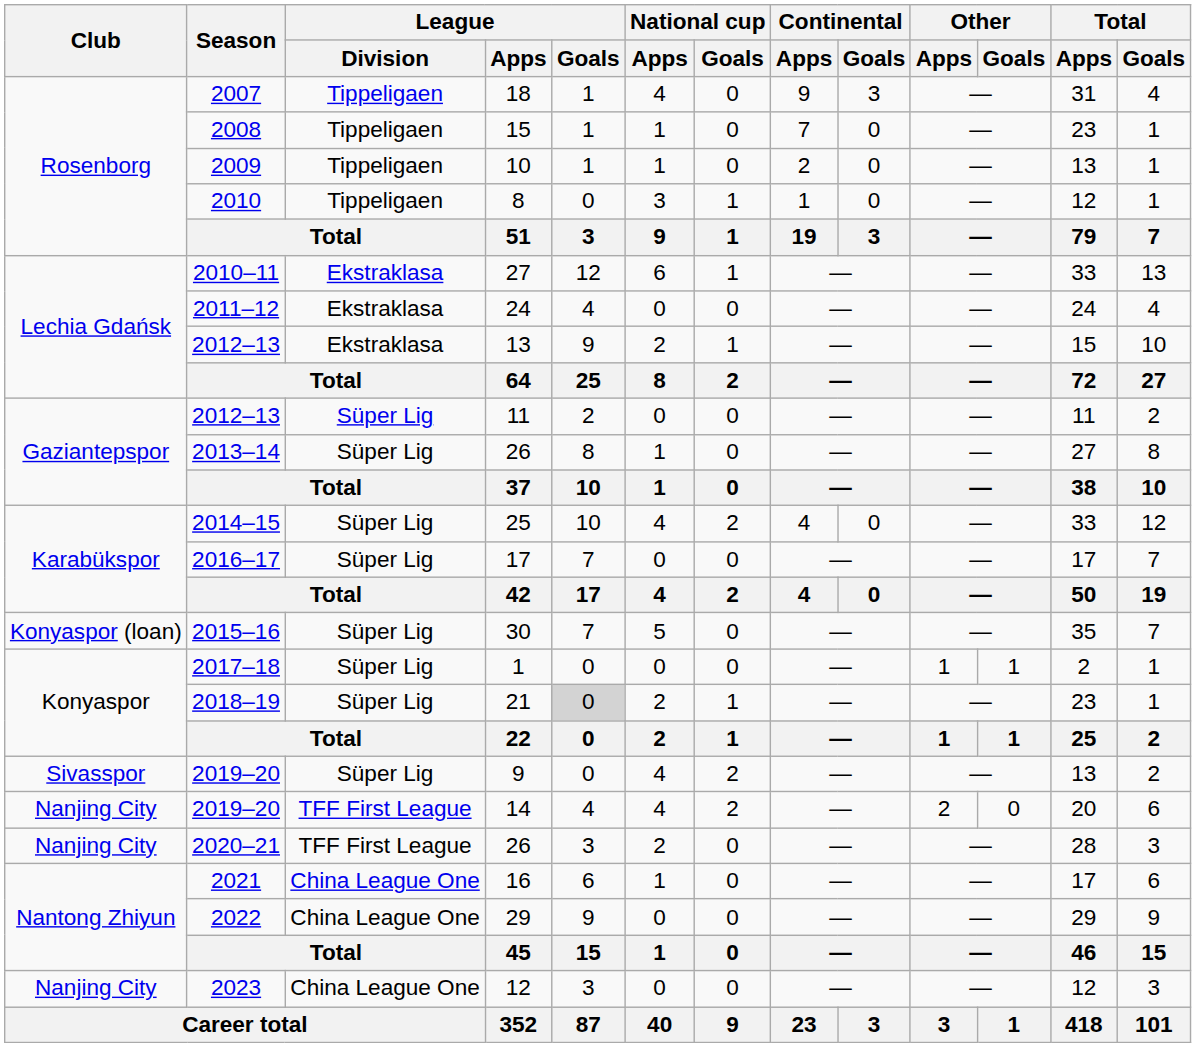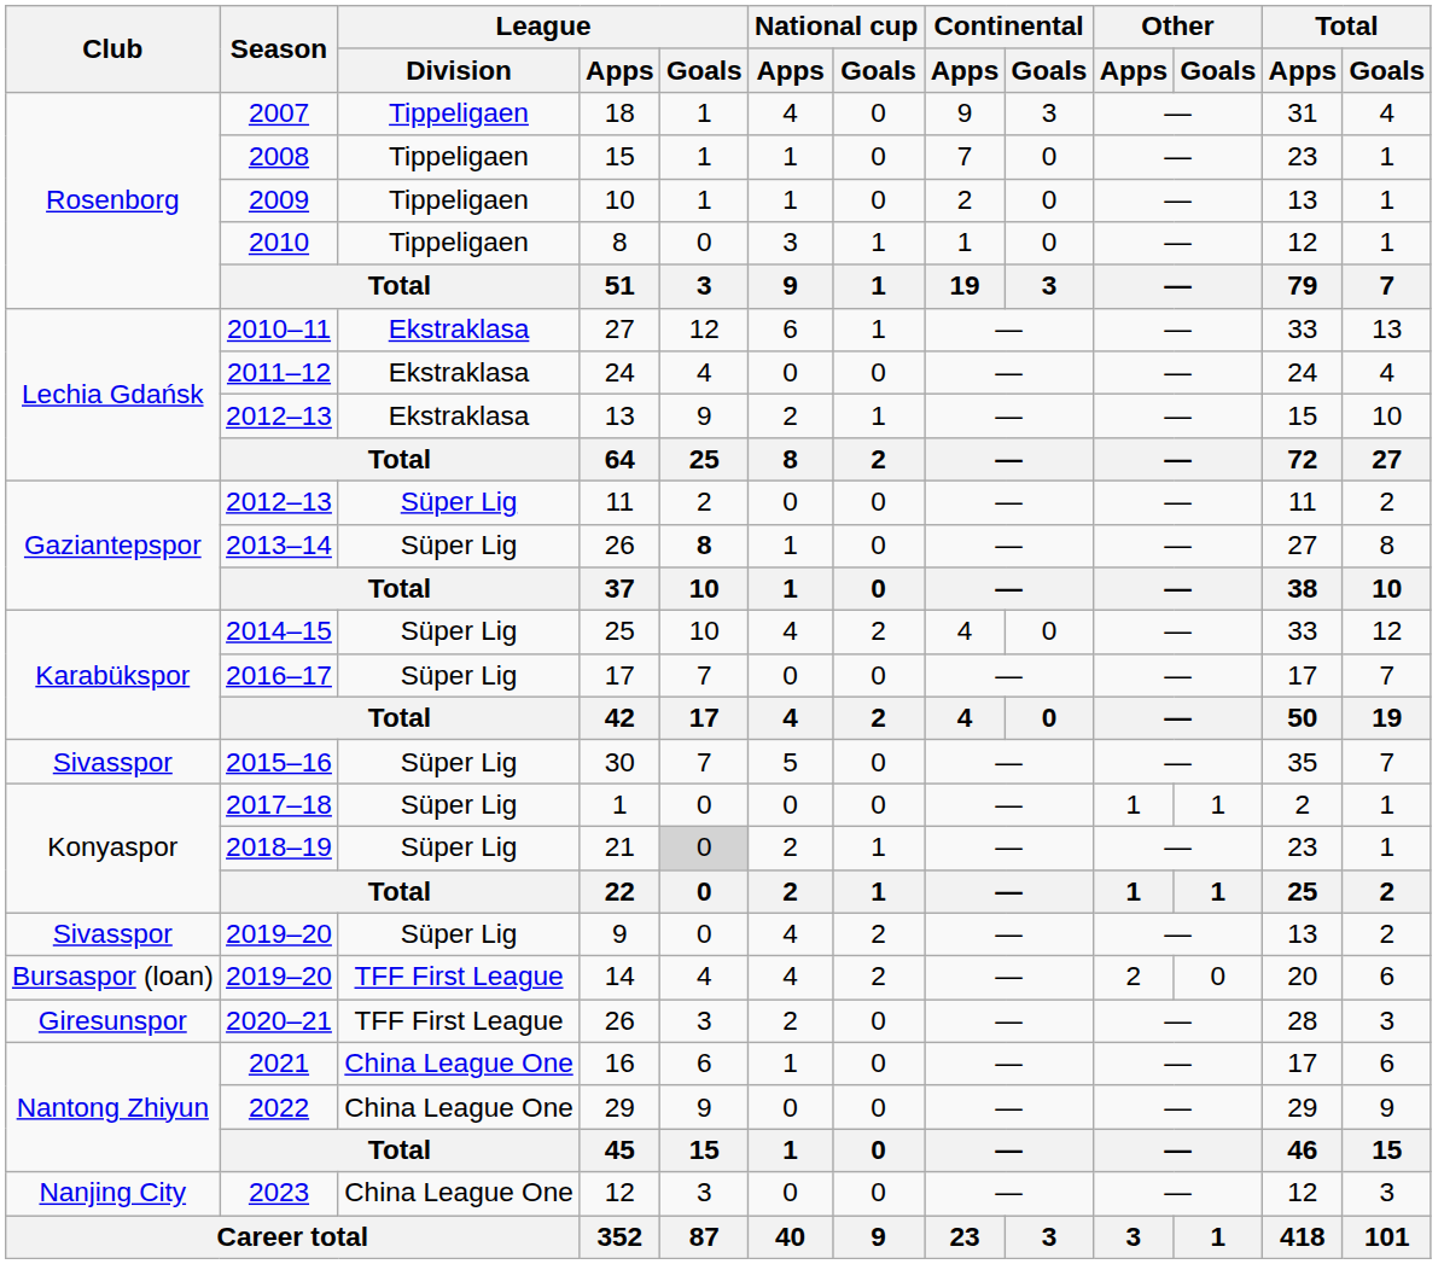2013–14 / 26 | League / Goals: normal -> bold
30 | Club: Konyaspor (loan) -> Sivasspor
14 | Club: Nanjing City -> Bursaspor (loan)
2020–21 / 26 | Club: Nanjing City -> Giresunspor
